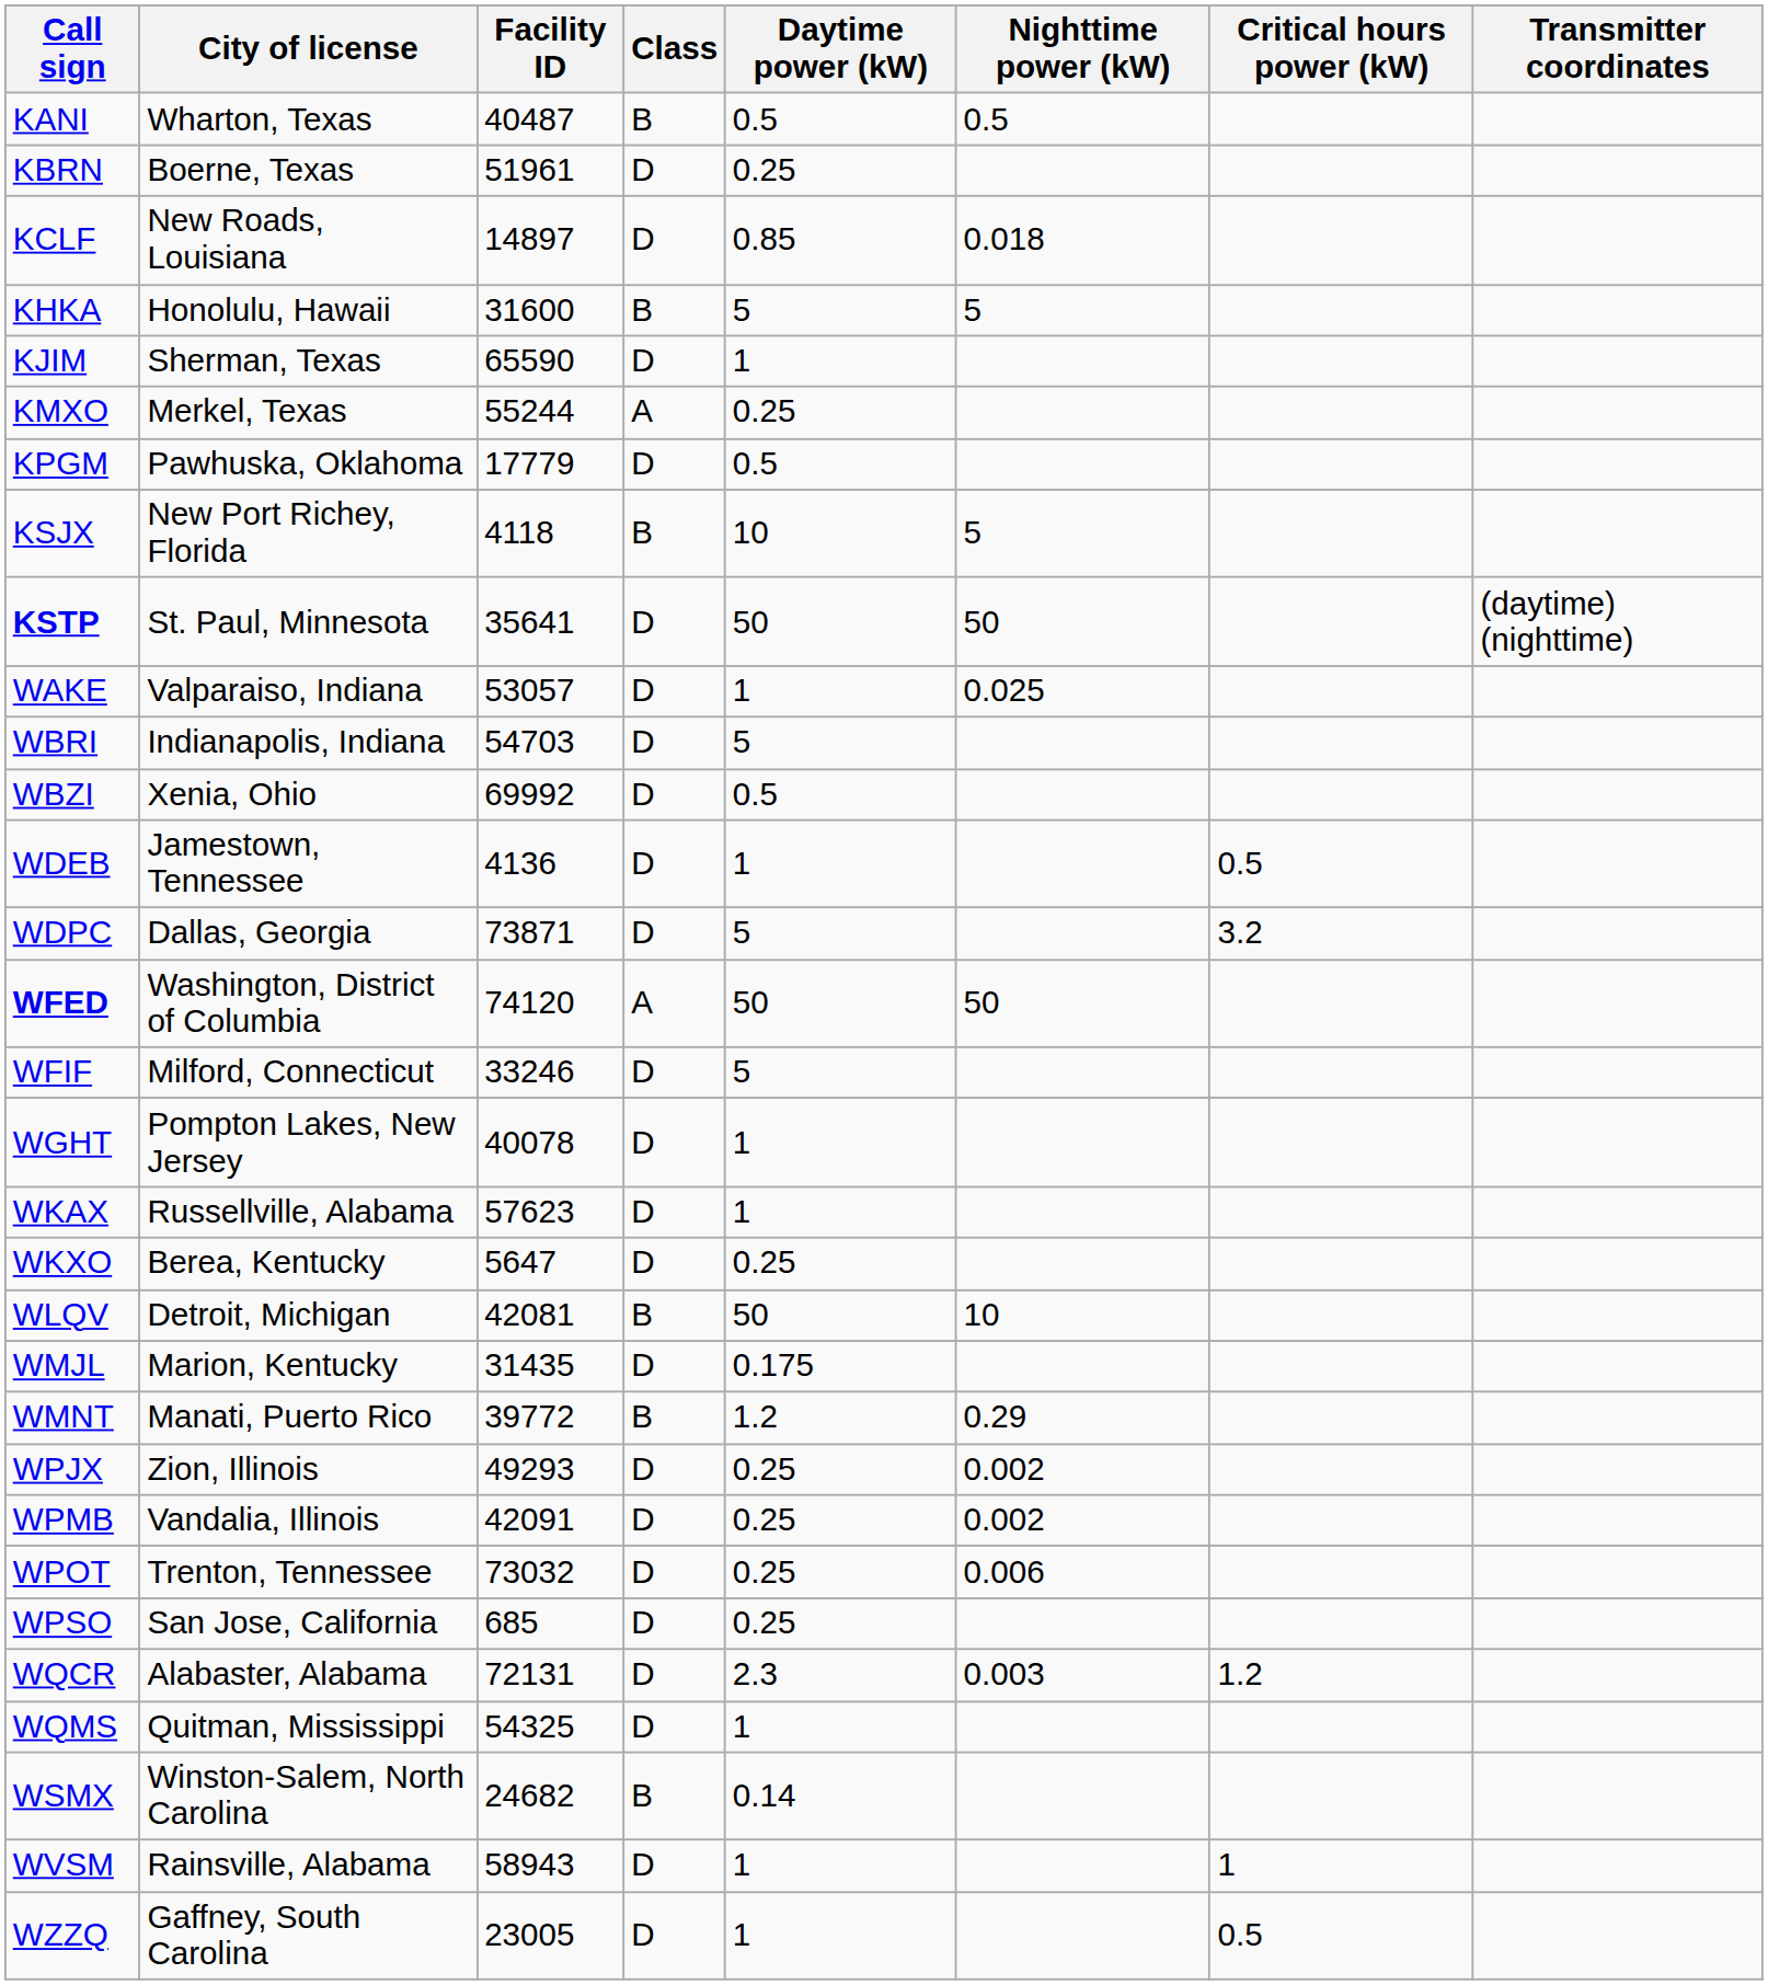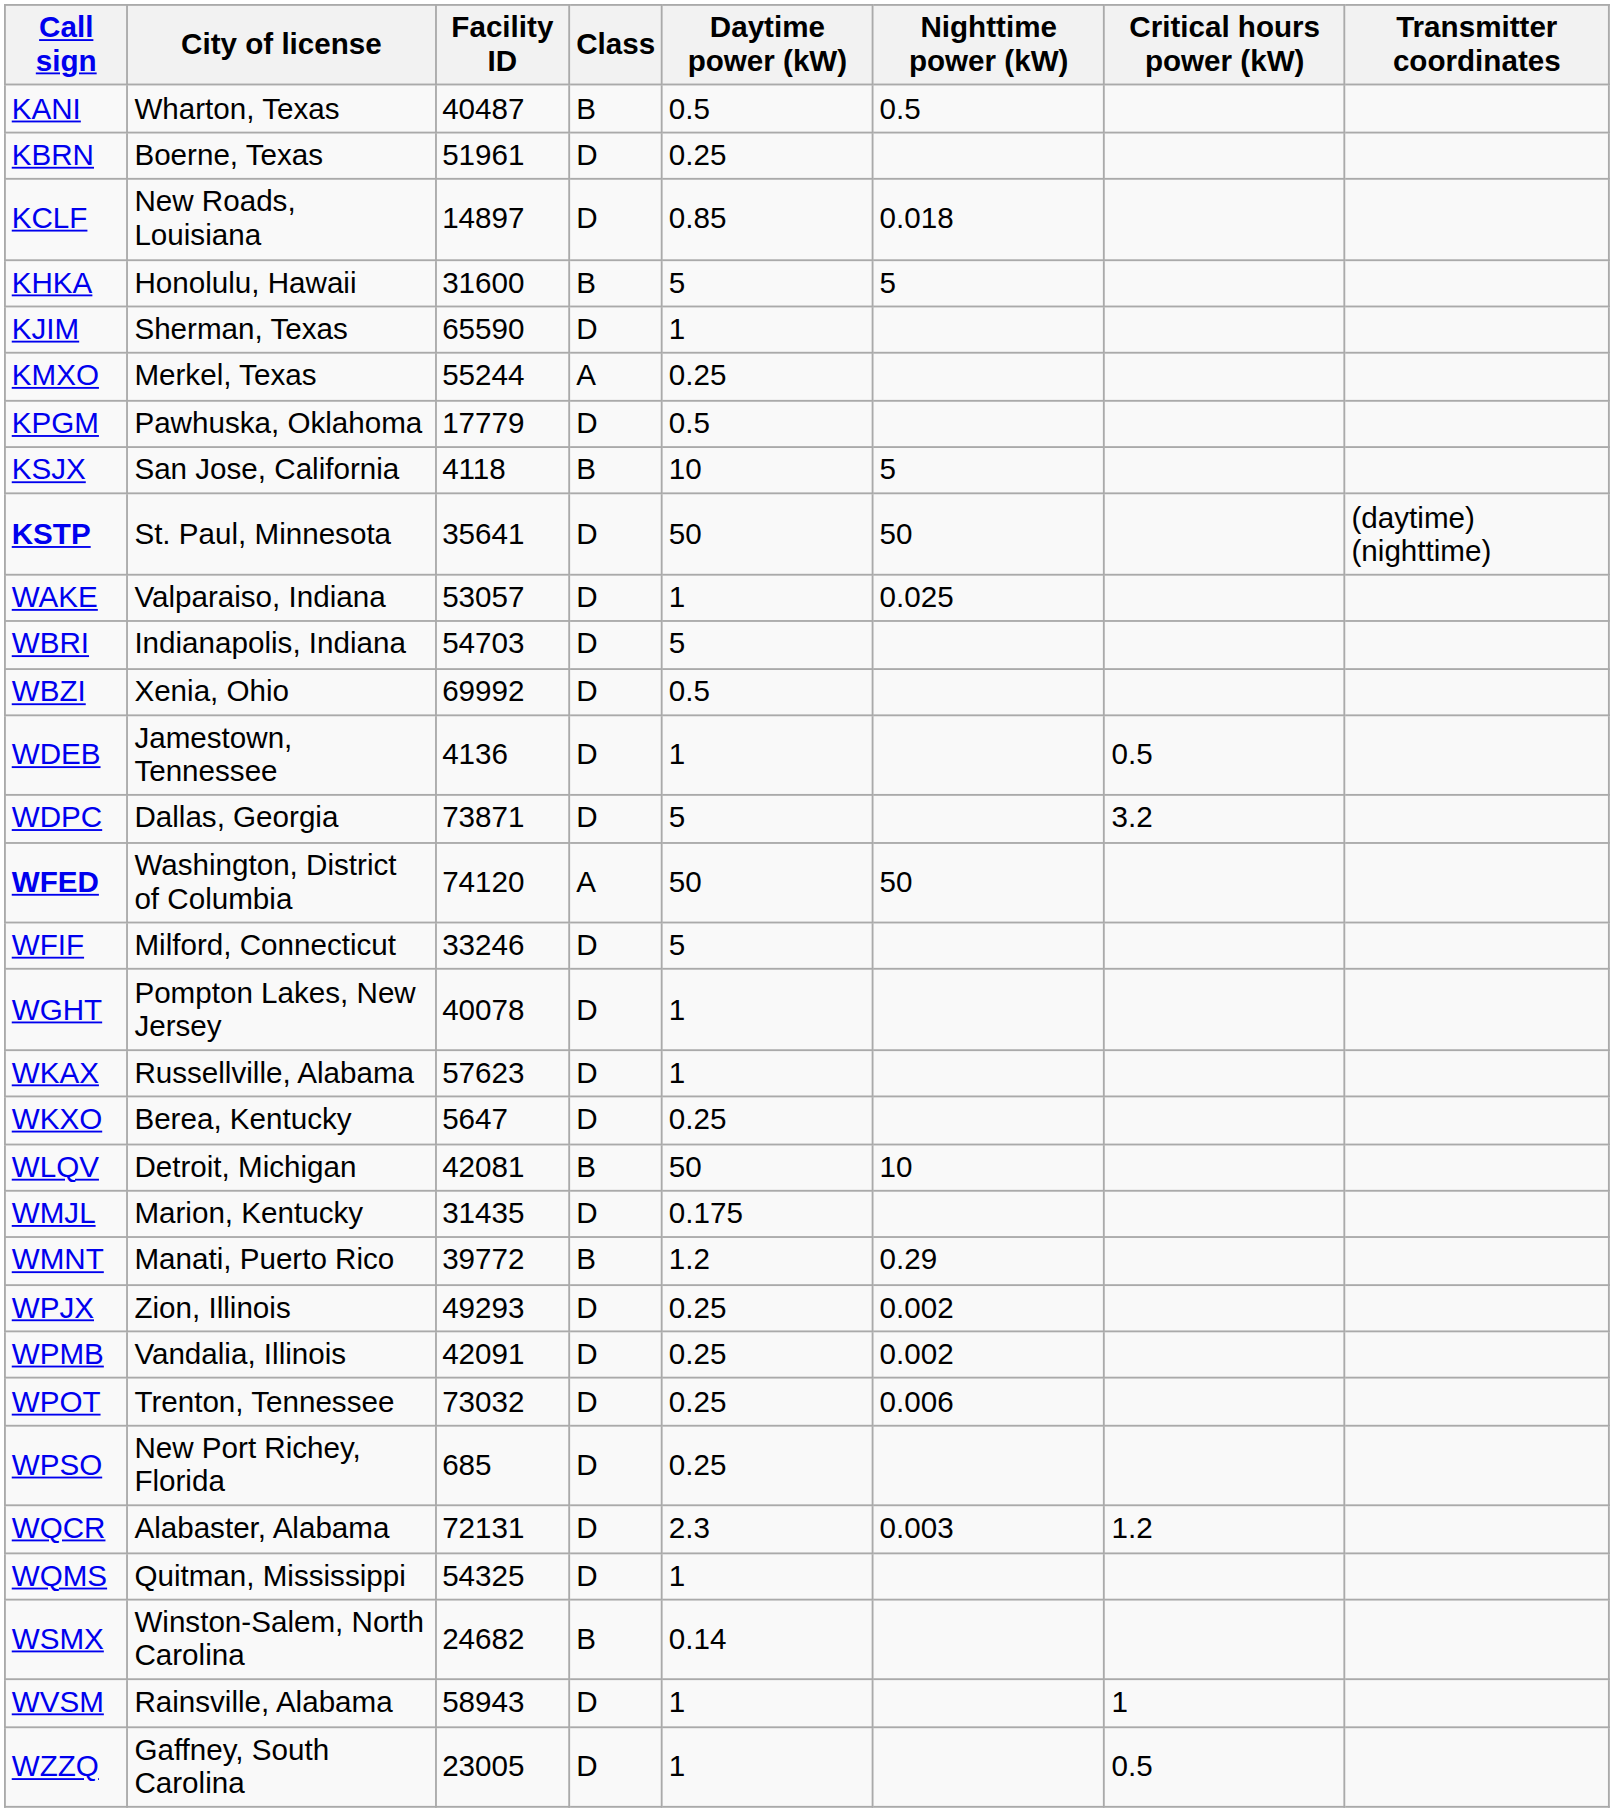KSJX | City of license: New Port Richey, Florida -> San Jose, California
WPSO | City of license: San Jose, California -> New Port Richey, Florida
